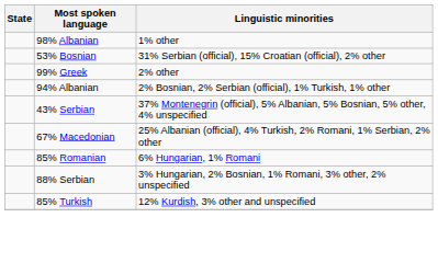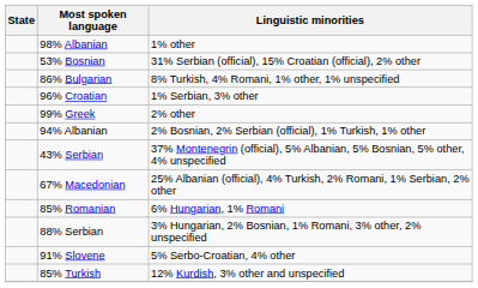+ row: 86% Bulgarian | 8% Turkish, 4% Romani, 1% other, 1% unspecified
+ row: 96% Croatian | 1% Serbian, 3% other
+ row: 91% Slovene | 5% Serbo-Croatian, 4% other
